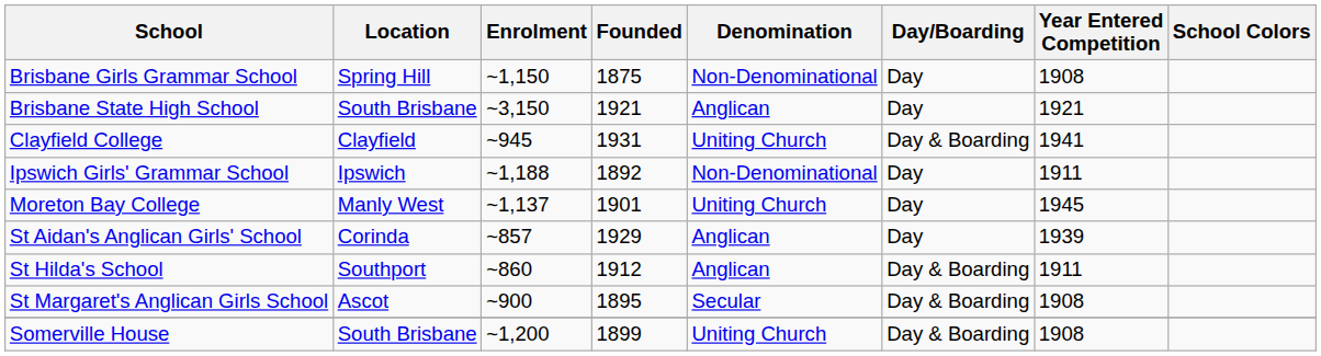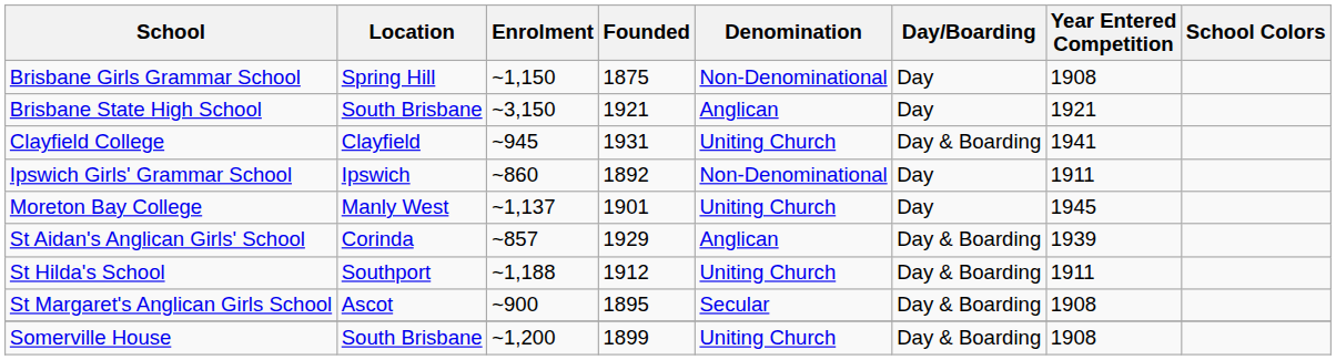Ipswich Girls' Grammar School | Enrolment: ~1,188 -> ~860
St Aidan's Anglican Girls' School | Day/Boarding: Day -> Day & Boarding
St Hilda's School | Enrolment: ~860 -> ~1,188
St Hilda's School | Denomination: Anglican -> Uniting Church
